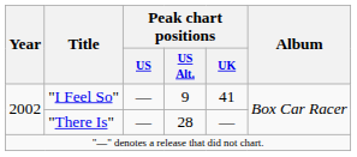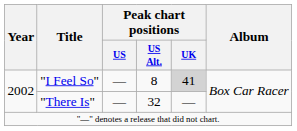"I Feel So" | Peak chart positions / US Alt.: 9 -> 8
"I Feel So" | Peak chart positions / UK: no background -> lightgrey background
"There Is" | Peak chart positions / US Alt.: 28 -> 32
